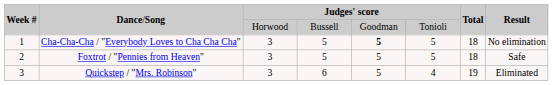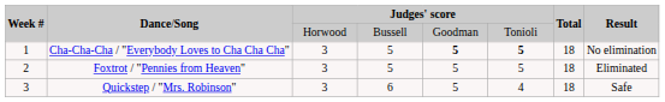Cha-Cha-Cha / "Everybody Loves to Cha Cha Cha" | column 6: normal -> bold
Foxtrot / "Pennies from Heaven" | column 8: Safe -> Eliminated
Quickstep / "Mrs. Robinson" | column 7: 19 -> 18
Quickstep / "Mrs. Robinson" | column 8: Eliminated -> Safe
